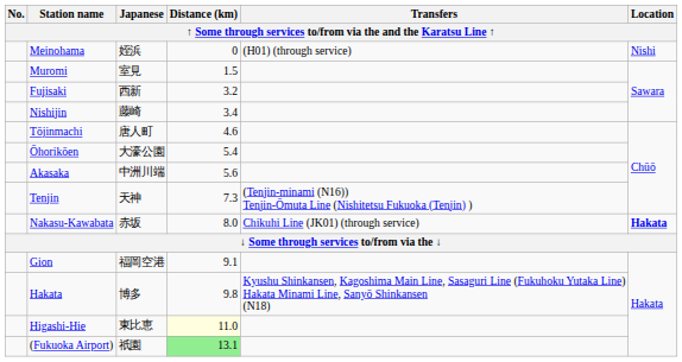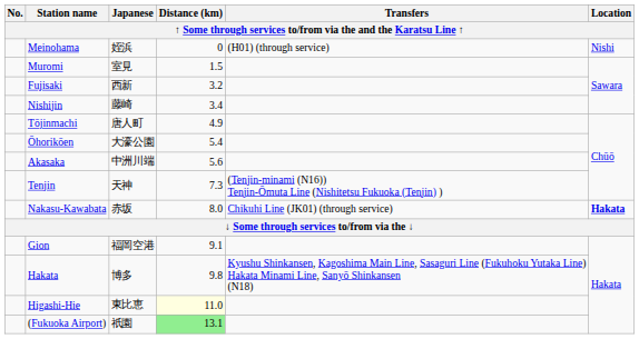Tōjinmachi | Distance (km): 4.6 -> 4.9
